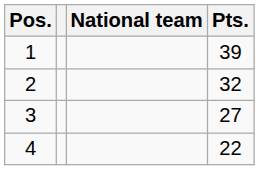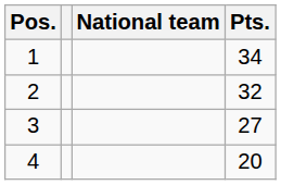1 | Pts.: 39 -> 34
4 | Pts.: 22 -> 20
